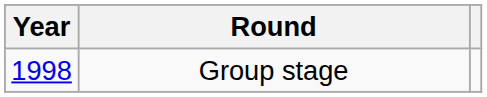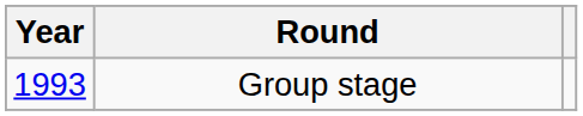Group stage | Year: 1998 -> 1993
